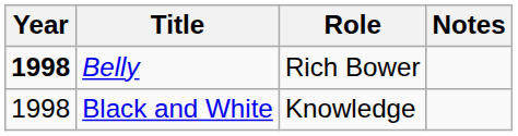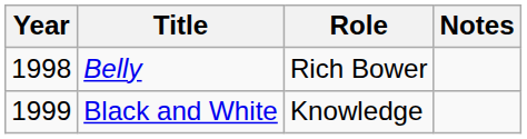Belly | Year: bold -> normal
Black and White | Year: 1998 -> 1999
